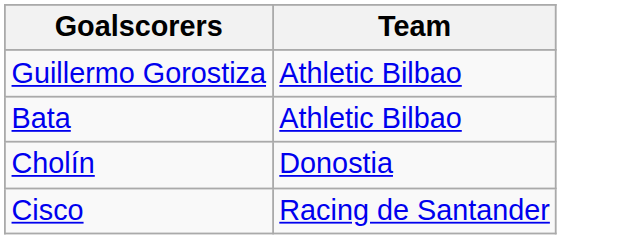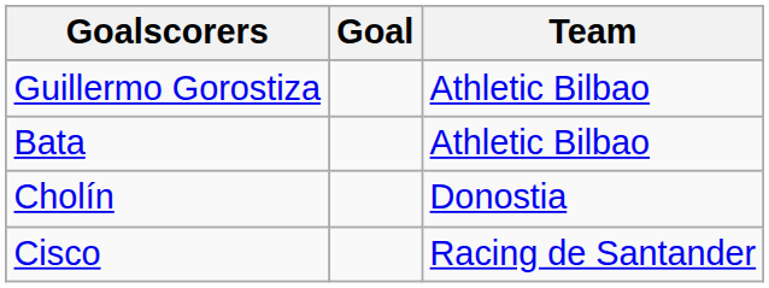+ column: Goal
